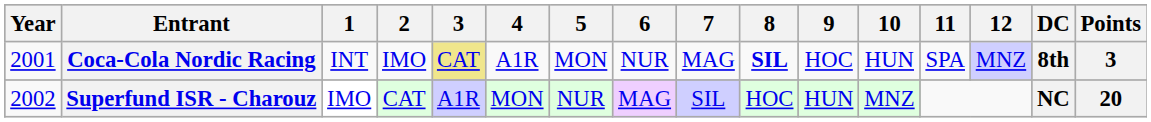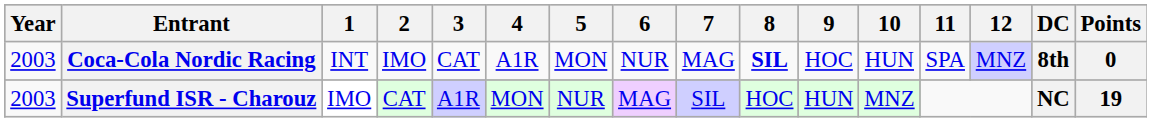Coca-Cola Nordic Racing | Year: 2001 -> 2003
Coca-Cola Nordic Racing | 3: khaki background -> no background
Coca-Cola Nordic Racing | Points: 3 -> 0
Superfund ISR - Charouz | Year: 2002 -> 2003
Superfund ISR - Charouz | Points: 20 -> 19
